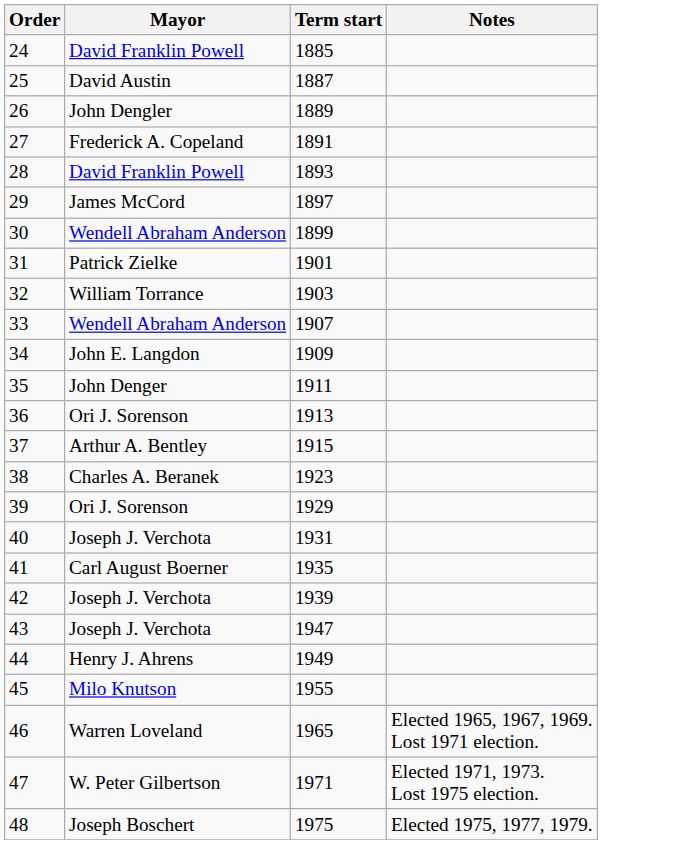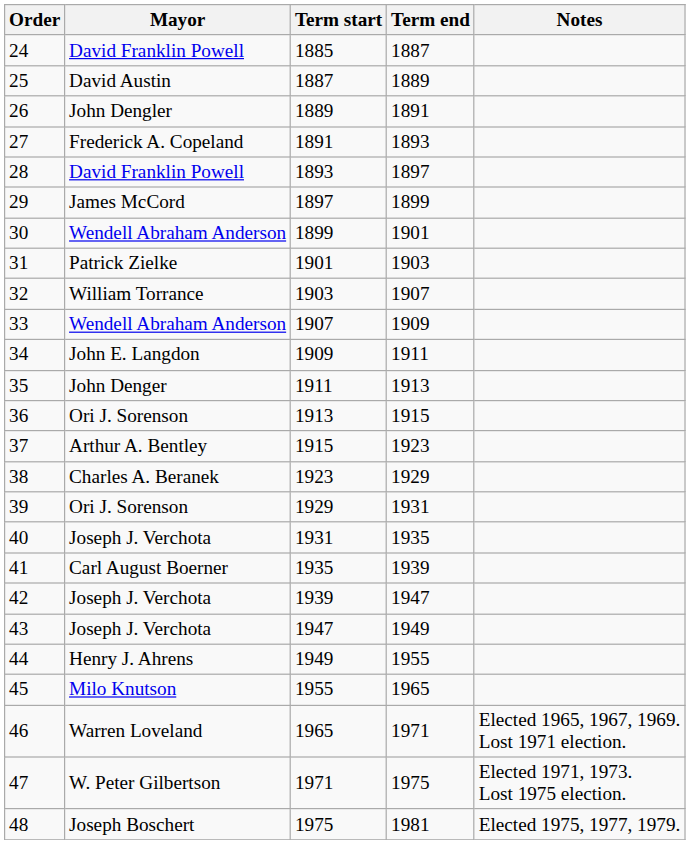+ column: Term end | 1887 | 1889 | 1891 | 1893 | 1897 | 1899 | 1901 | 1903 | 1907 | 1909 | 1911 | 1913 | 1915 | 1923 | 1929 | 1931 | 1935 | 1939 | 1947 | 1949 | 1955 | 1965 | 1971 | 1975 | 1981
